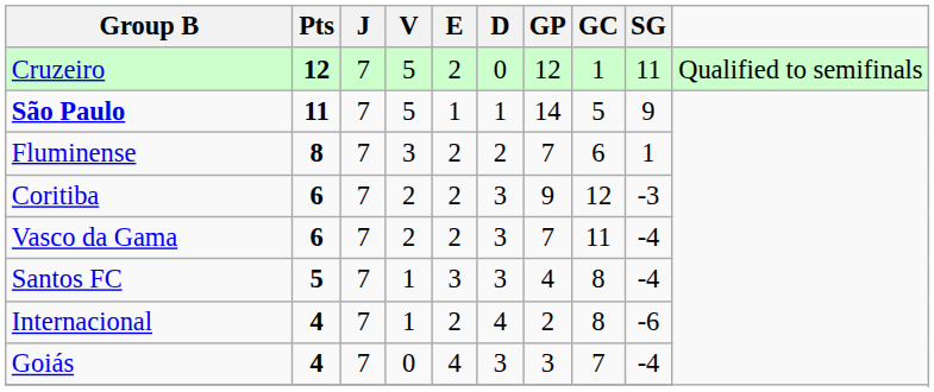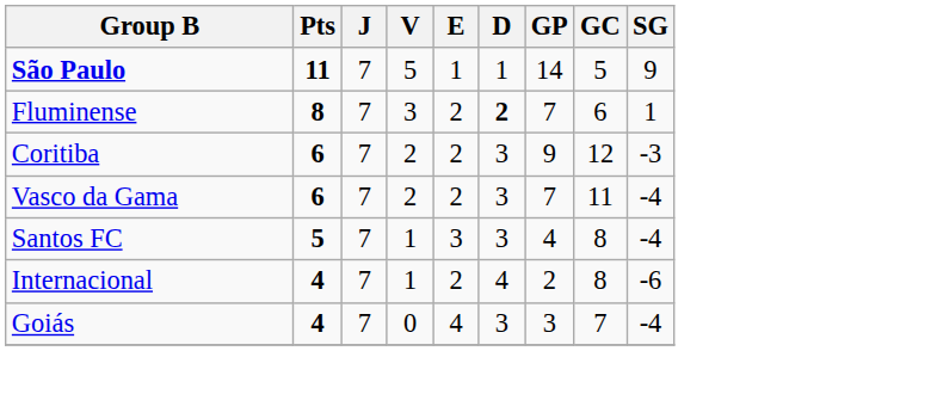- row: Cruzeiro | 12 | 7 | 5 | 2 | 0 | 12 | 1 | 11 | Qualified to semifinals
Fluminense | D: normal -> bold
